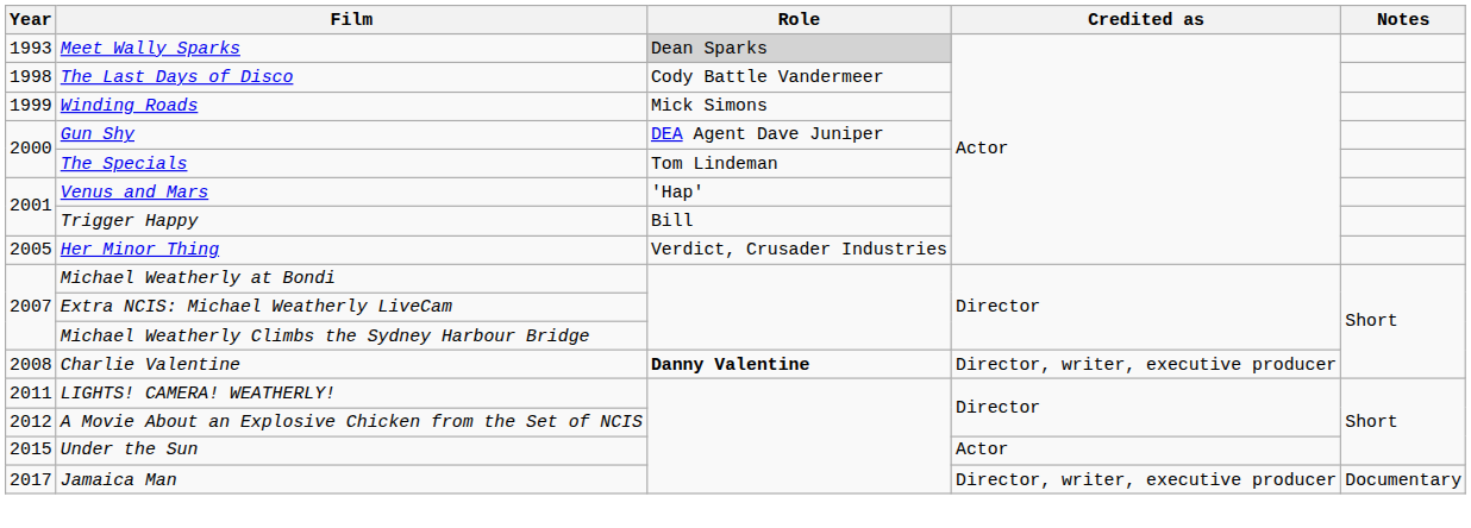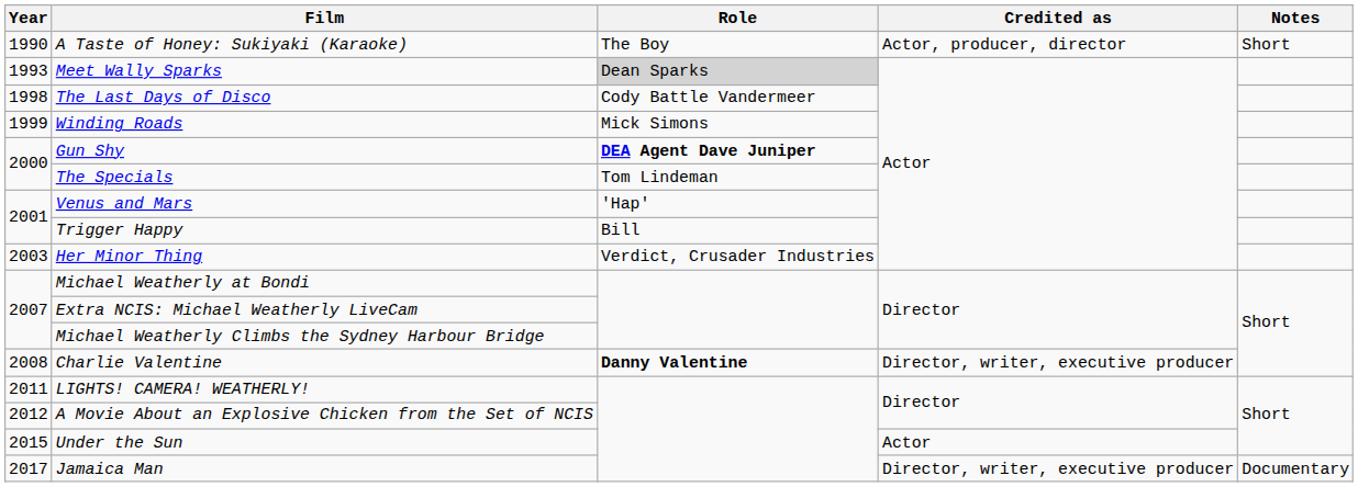+ row: 1990 | A Taste of Honey: Sukiyaki (Karaoke) | The Boy | Actor, producer, director | Short
Gun Shy | Role: normal -> bold
Her Minor Thing | Year: 2005 -> 2003
